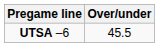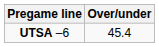UTSA –6 | Over/under: 45.5 -> 45.4
